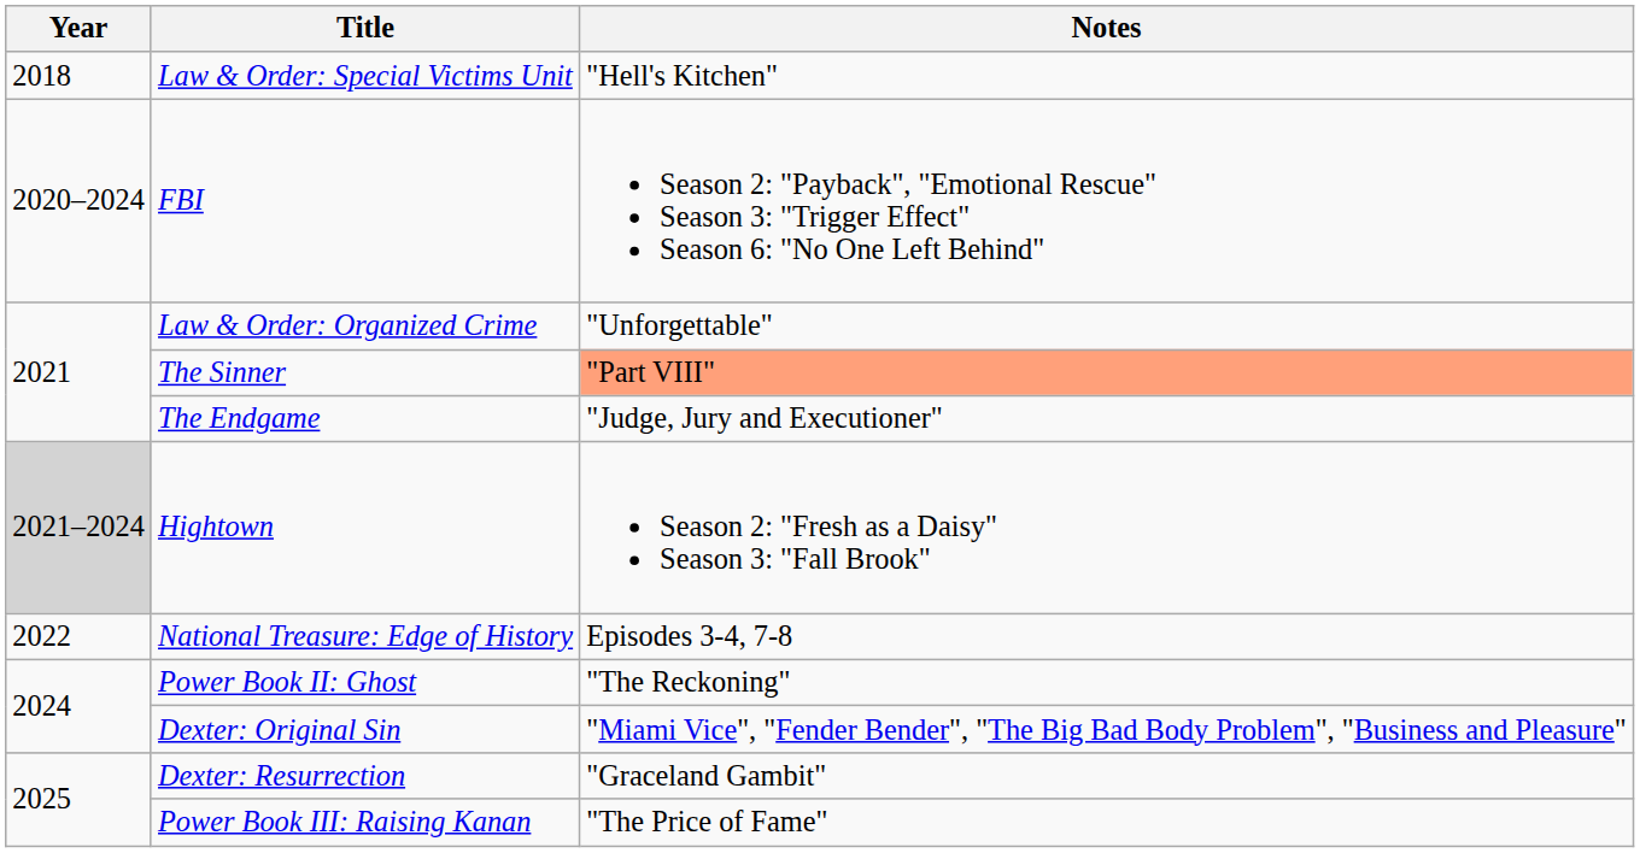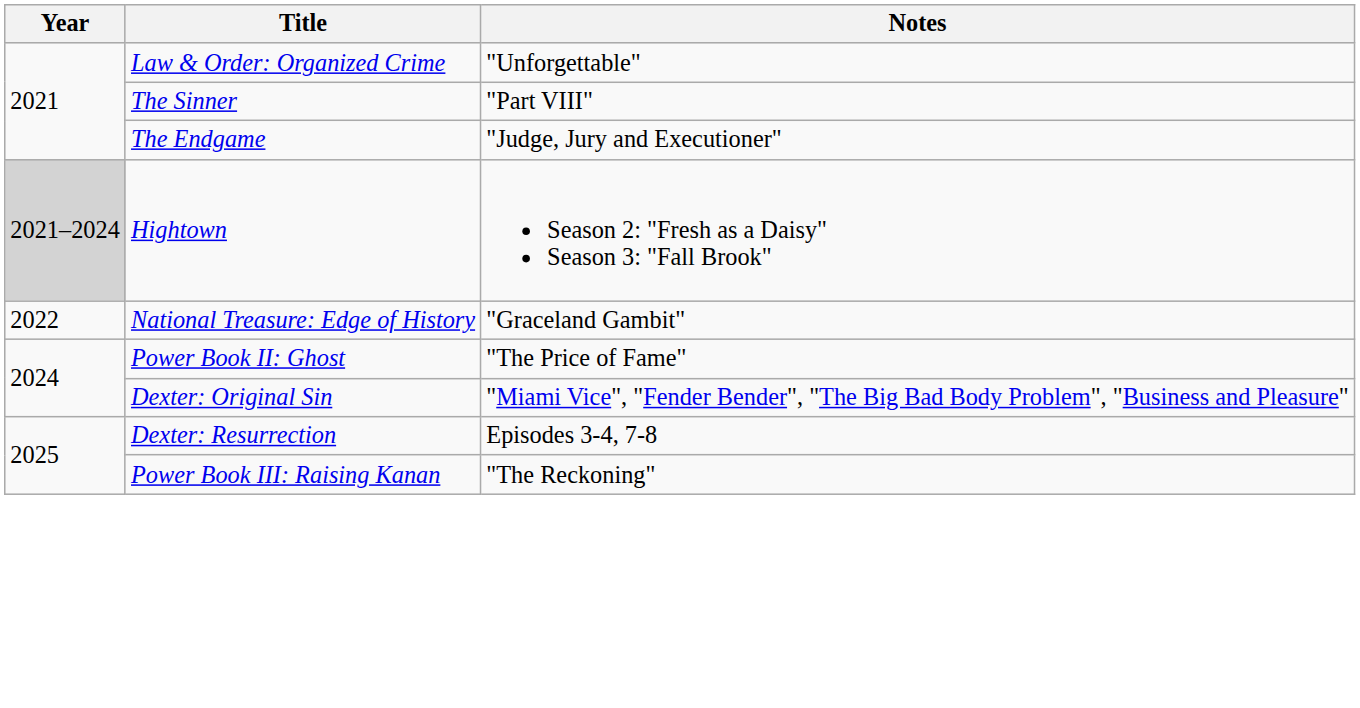- row: 2018 | Law & Order: Special Victims Unit | "Hell's Kitchen"
- row: 2020–2024 | FBI | Season 2: "Payback", "Emotional Rescue" Season 3: "Trigger Effect" Season 6: "No One Left Behind"
The Sinner | Notes: lightsalmon background -> no background
National Treasure: Edge of History | Notes: Episodes 3-4, 7-8 -> "Graceland Gambit"
Power Book II: Ghost | Notes: "The Reckoning" -> "The Price of Fame"
Dexter: Resurrection | Notes: "Graceland Gambit" -> Episodes 3-4, 7-8
Power Book III: Raising Kanan | Notes: "The Price of Fame" -> "The Reckoning"
